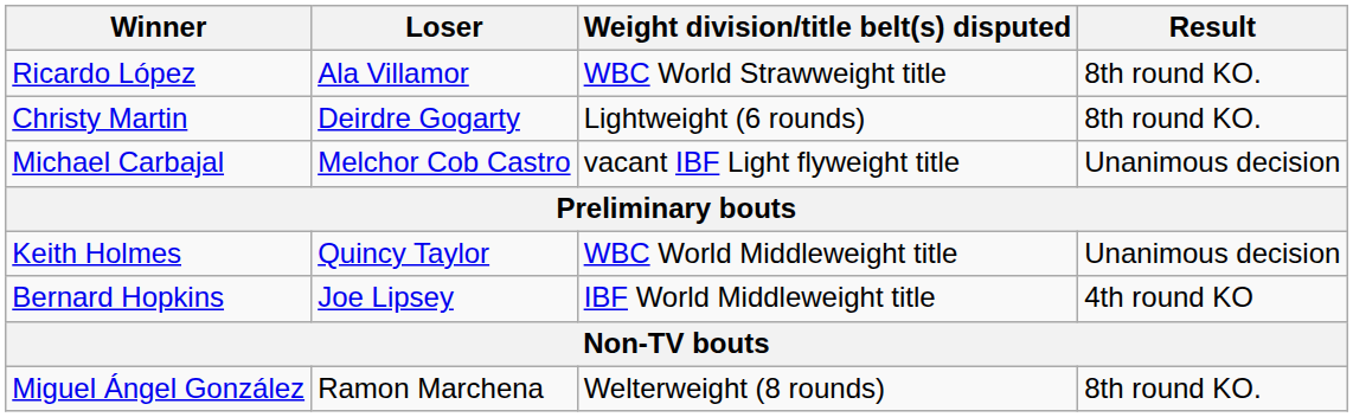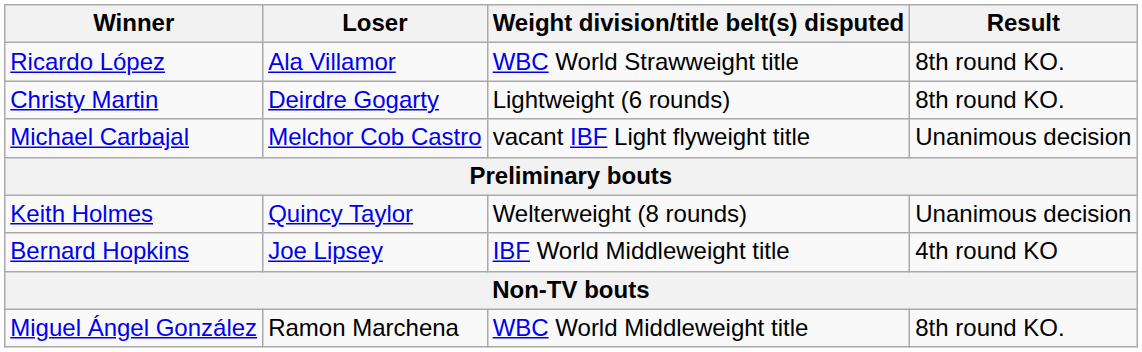Keith Holmes | Weight division/title belt(s) disputed: WBC World Middleweight title -> Welterweight (8 rounds)
Miguel Ángel González | Weight division/title belt(s) disputed: Welterweight (8 rounds) -> WBC World Middleweight title
